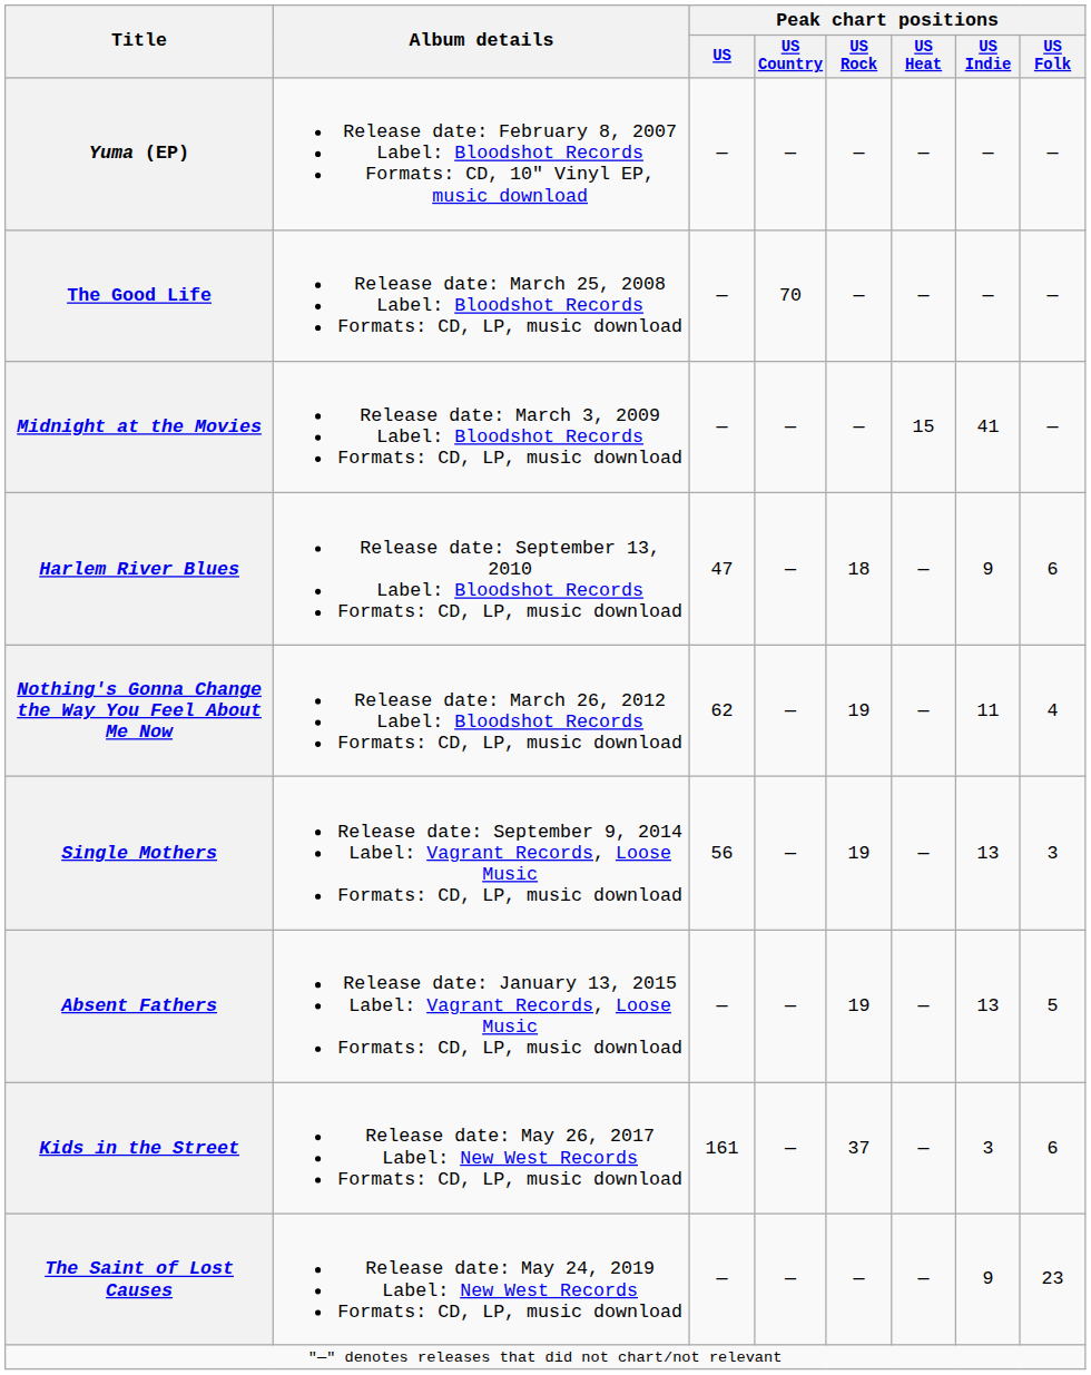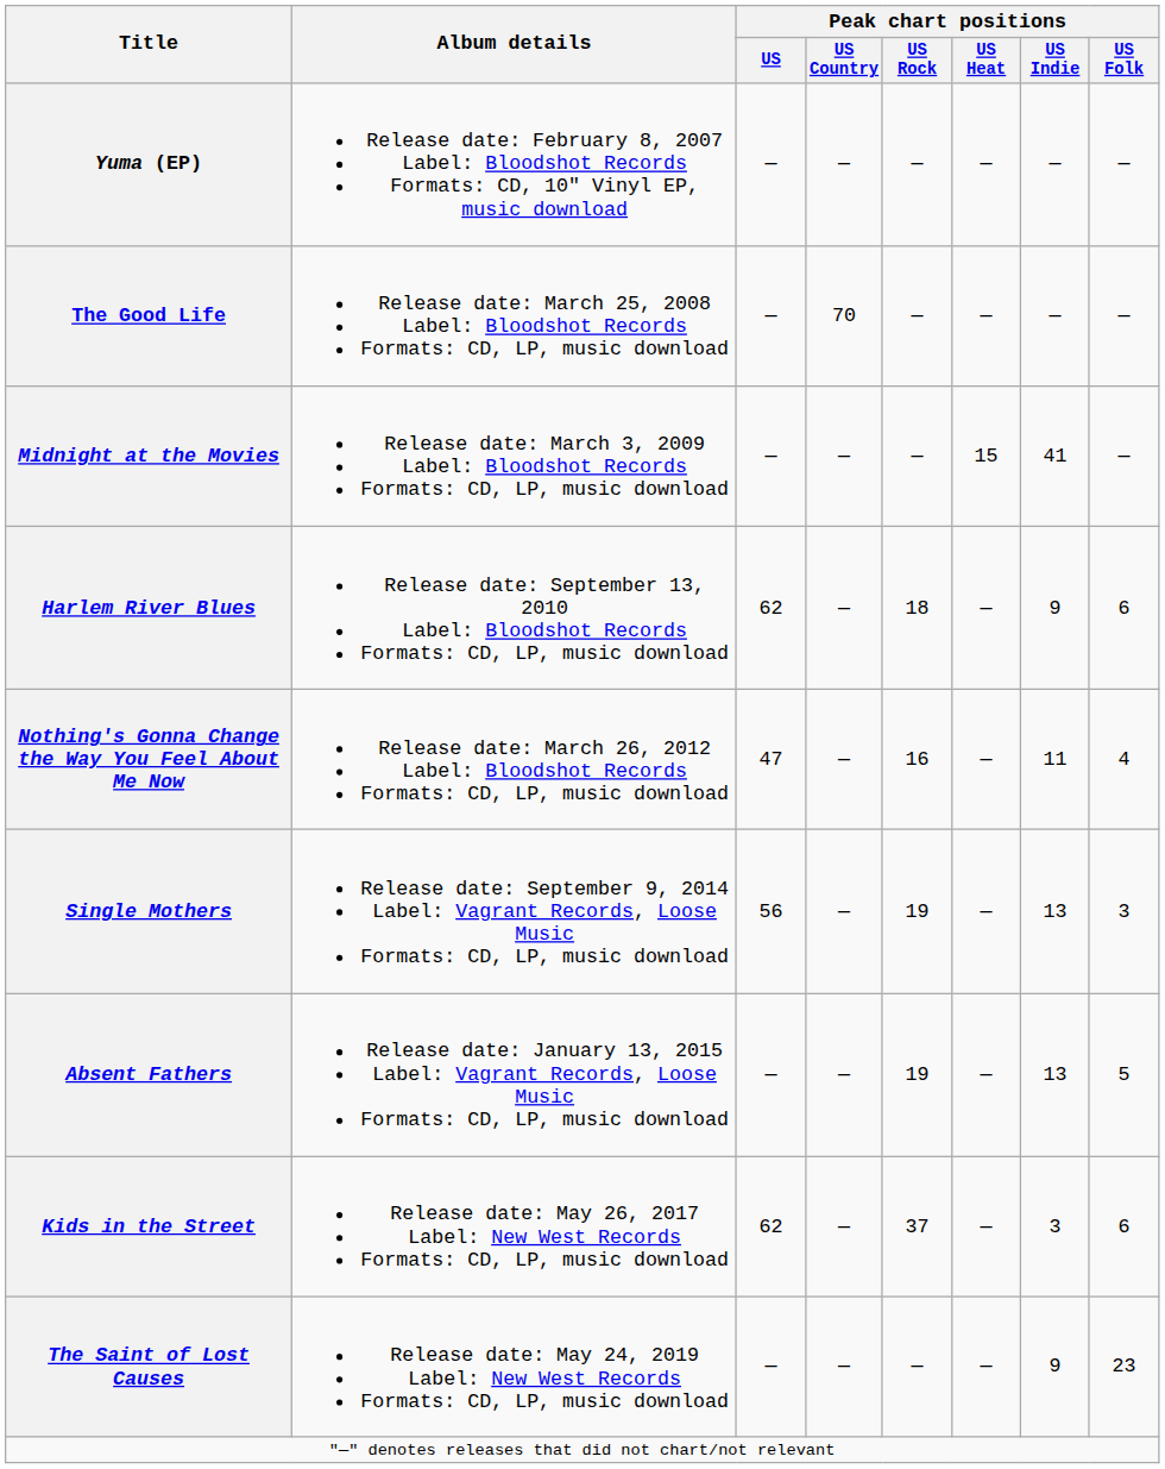Harlem River Blues | Peak chart positions / US: 47 -> 62
Nothing's Gonna Change the Way You Feel About Me Now | Peak chart positions / US: 62 -> 47
Nothing's Gonna Change the Way You Feel About Me Now | Peak chart positions / US Rock: 19 -> 16
Kids in the Street | Peak chart positions / US: 161 -> 62
